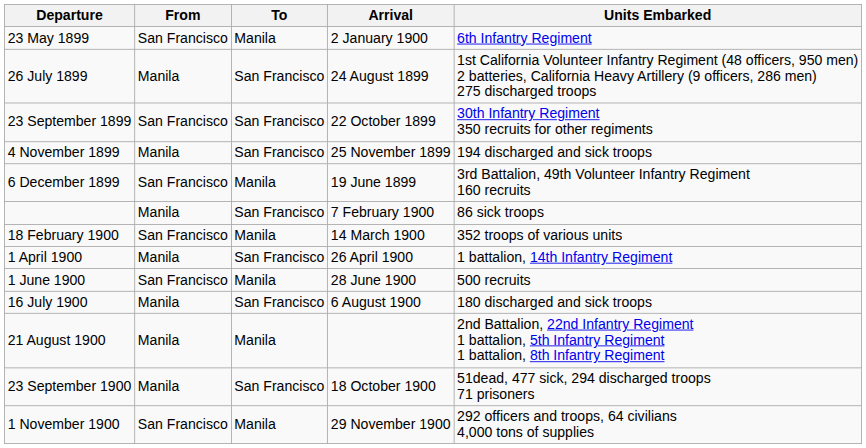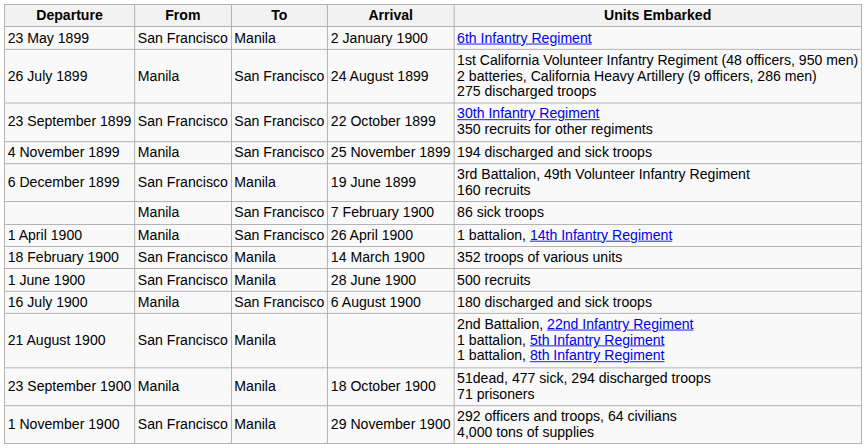rows swapped: 18 February 1900 <-> 1 April 1900
21 August 1900 | From: Manila -> San Francisco
23 September 1900 | To: San Francisco -> Manila
